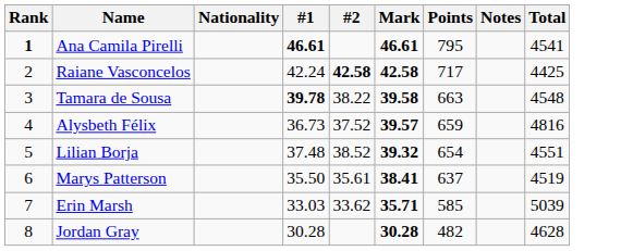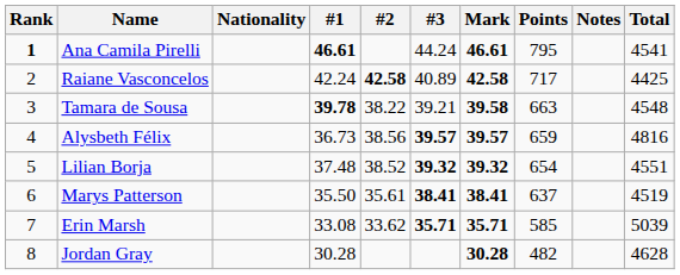+ column: #3 | 44.24 | 40.89 | 39.21 | 39.57 | 39.32 | 38.41 | 35.71
Alysbeth Félix | #2: 37.52 -> 38.56
Erin Marsh | #1: 33.03 -> 33.08
